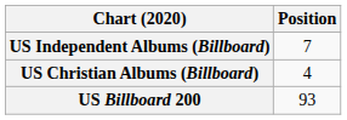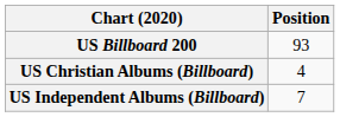rows swapped: US Billboard 200 <-> US Independent Albums (Billboard)
